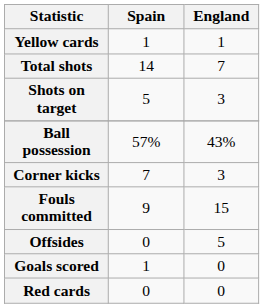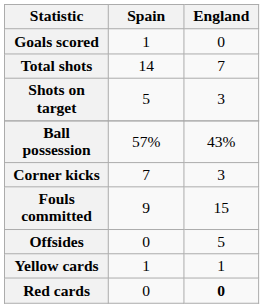rows swapped: Goals scored <-> Yellow cards
Red cards | England: normal -> bold
